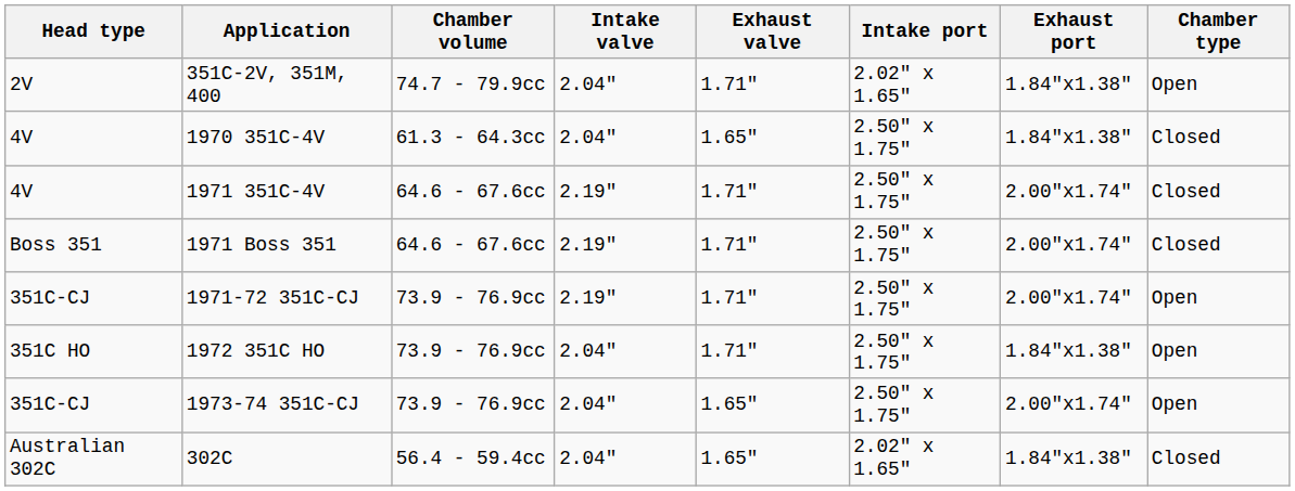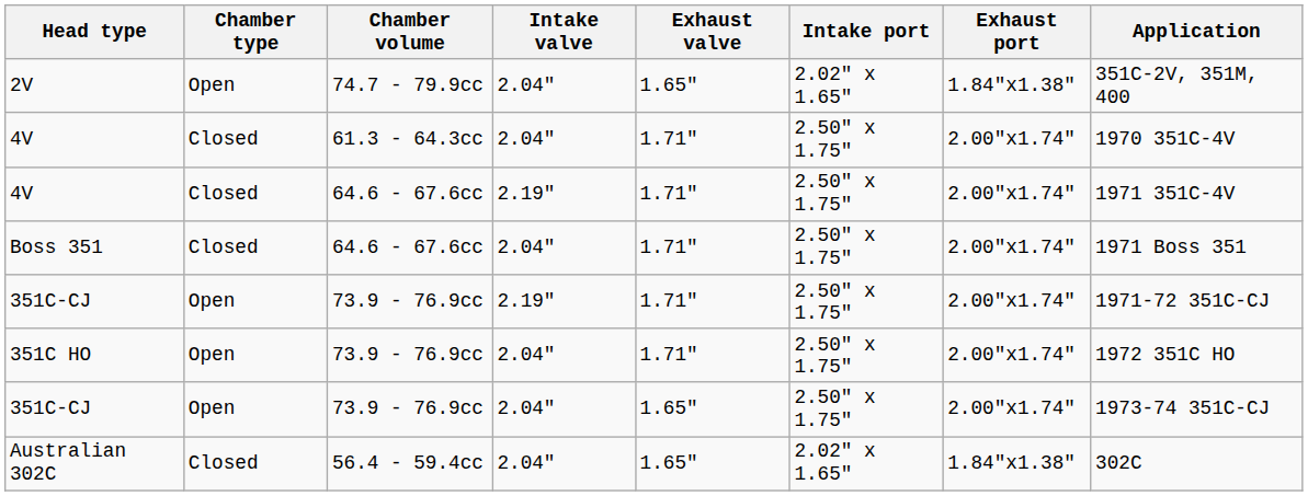columns swapped: Chamber type <-> Application
2V | Exhaust valve: 1.71" -> 1.65"
4V / 61.3 - 64.3cc | Exhaust valve: 1.65" -> 1.71"
4V / 61.3 - 64.3cc | Exhaust port: 1.84"x1.38" -> 2.00"x1.74"
Boss 351 | Intake valve: 2.19" -> 2.04"
351C HO | Exhaust port: 1.84"x1.38" -> 2.00"x1.74"
